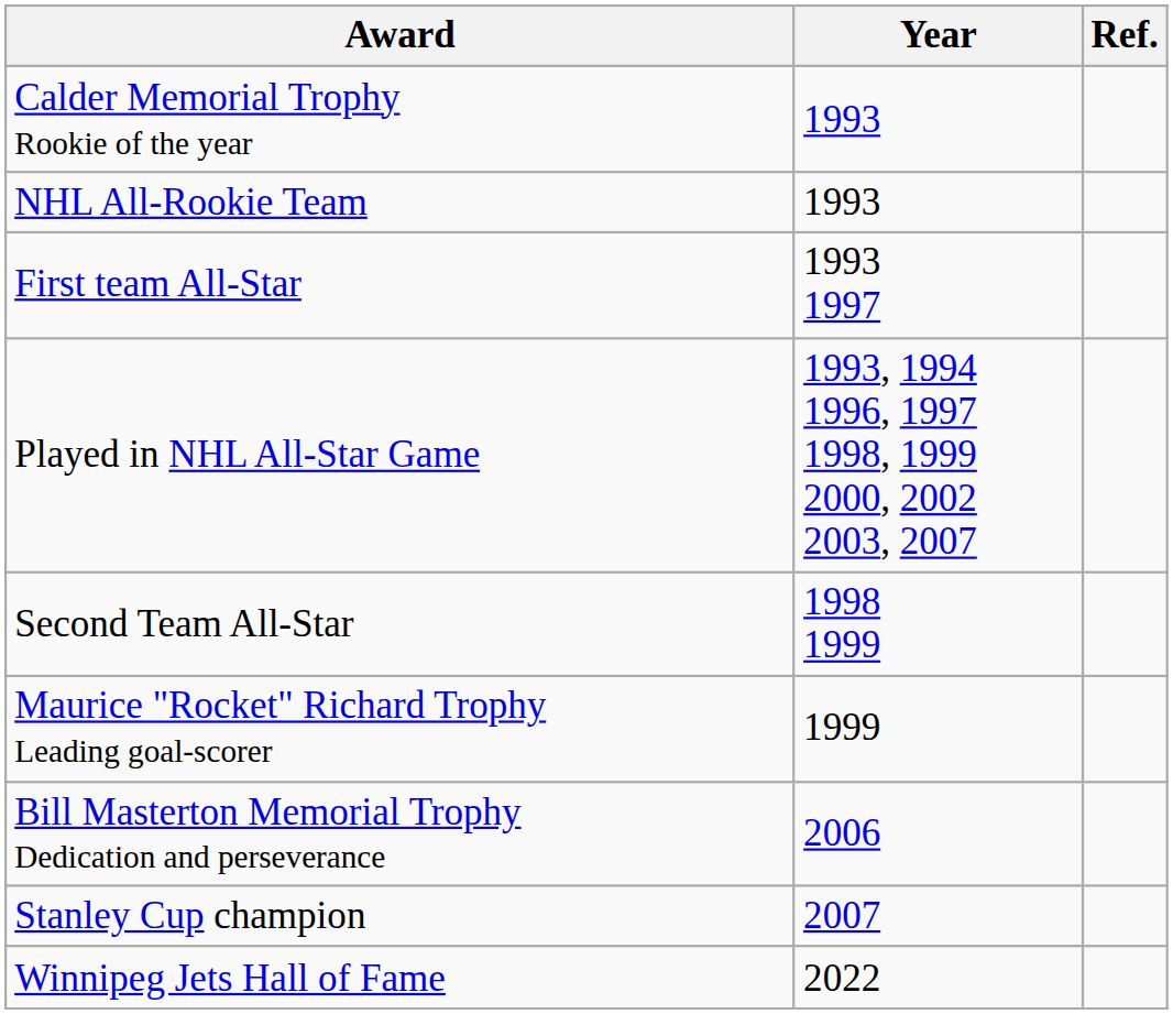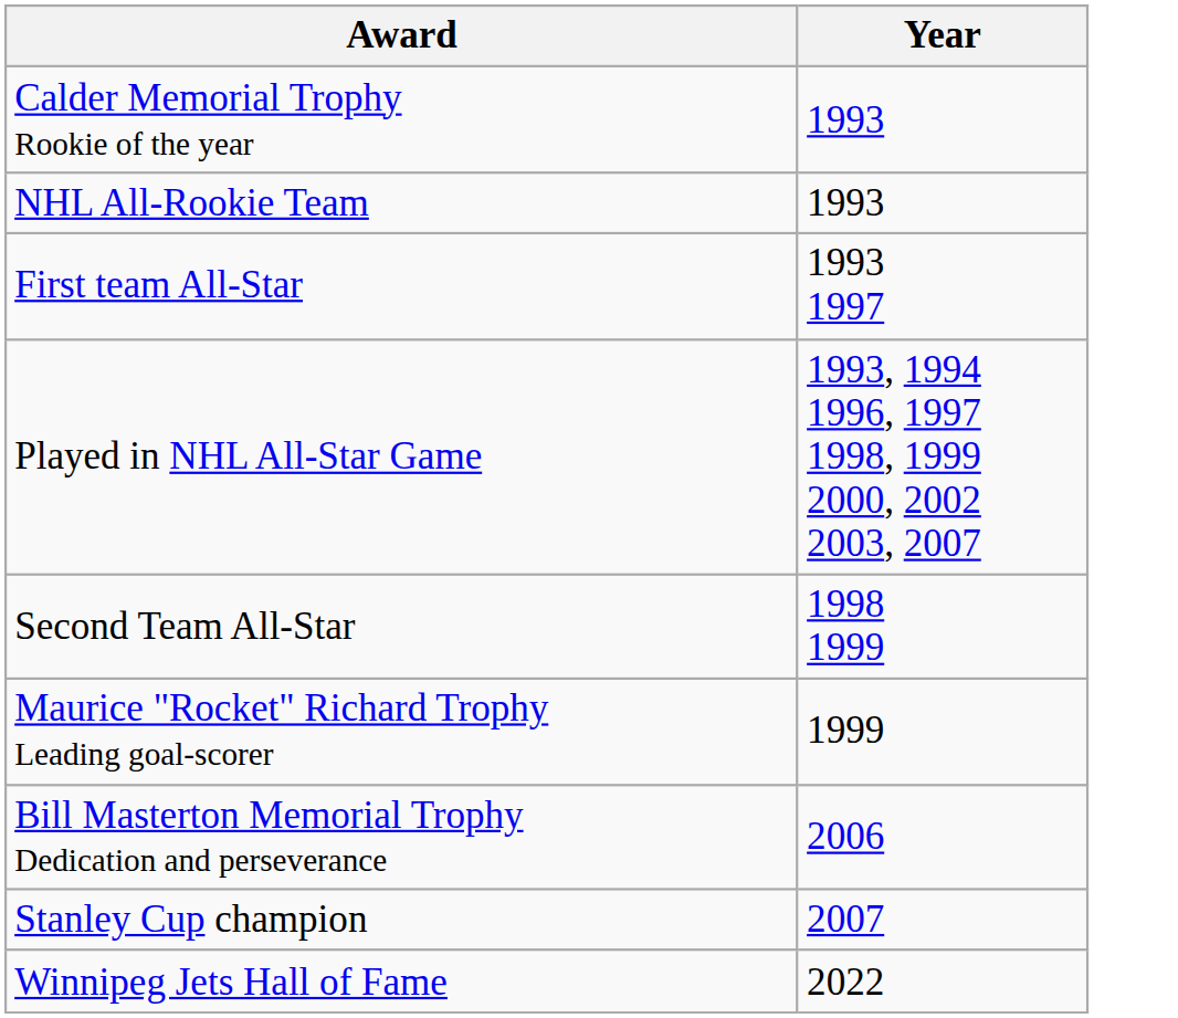- column: Ref.
